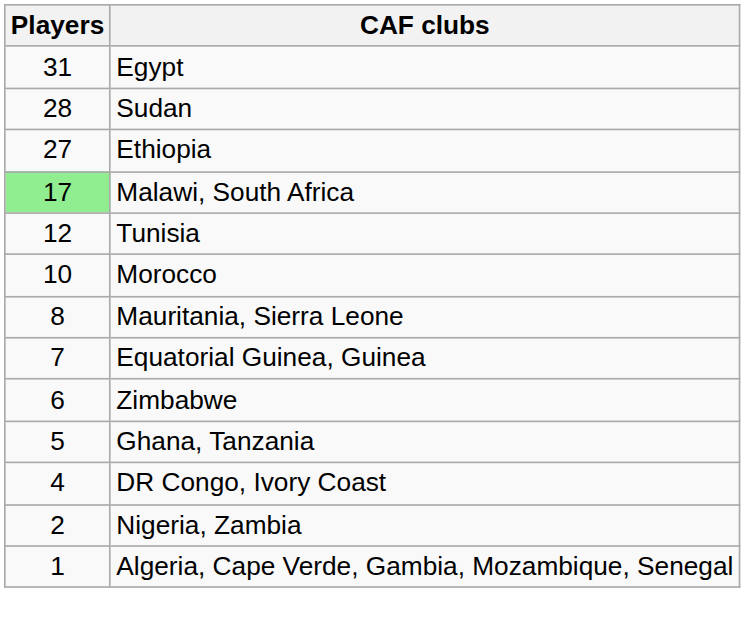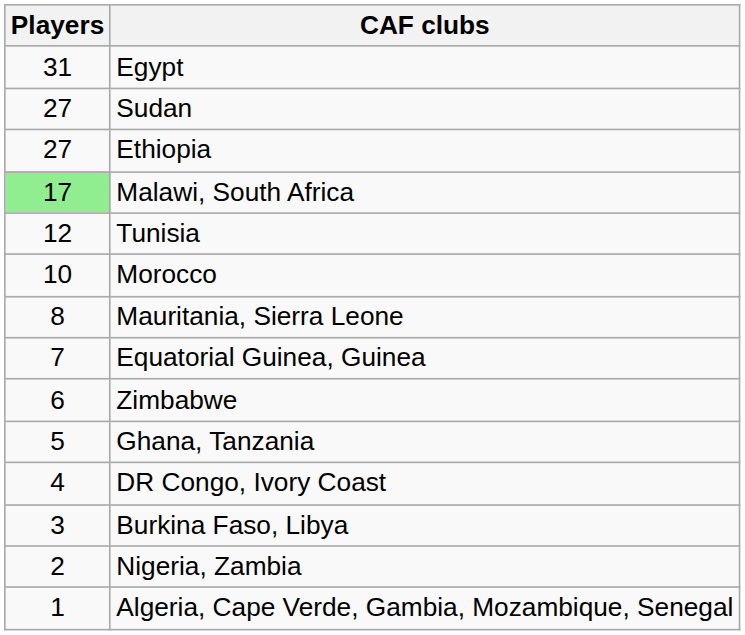Sudan | Players: 28 -> 27
+ row: 3 | Burkina Faso, Libya
